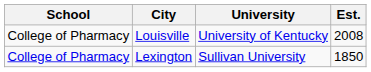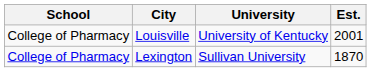Louisville | Est.: 2008 -> 2001
Lexington | Est.: 1850 -> 1870
